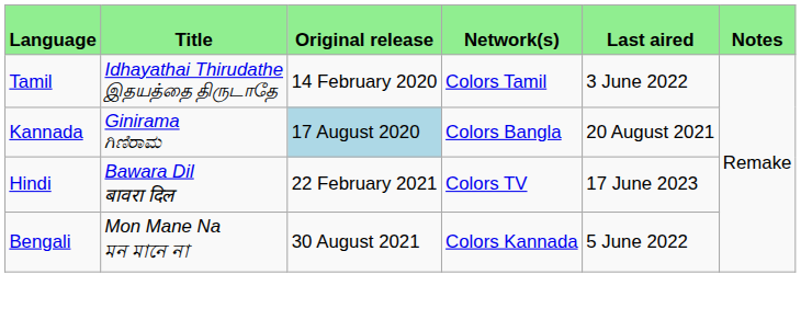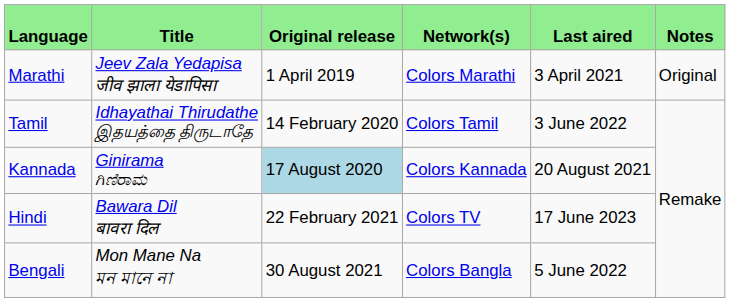+ row: Marathi | Jeev Zala Yedapisa जीव झाला येडापिसा | 1 April 2019 | Colors Marathi | 3 April 2021 | Original
Kannada | Network(s): Colors Bangla -> Colors Kannada
Bengali | Network(s): Colors Kannada -> Colors Bangla
